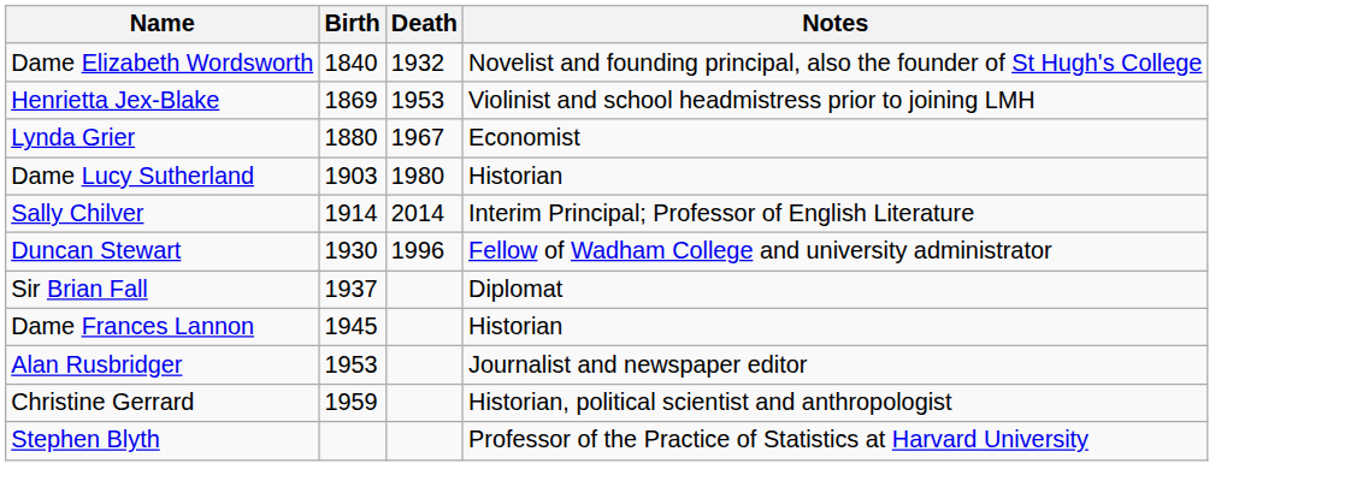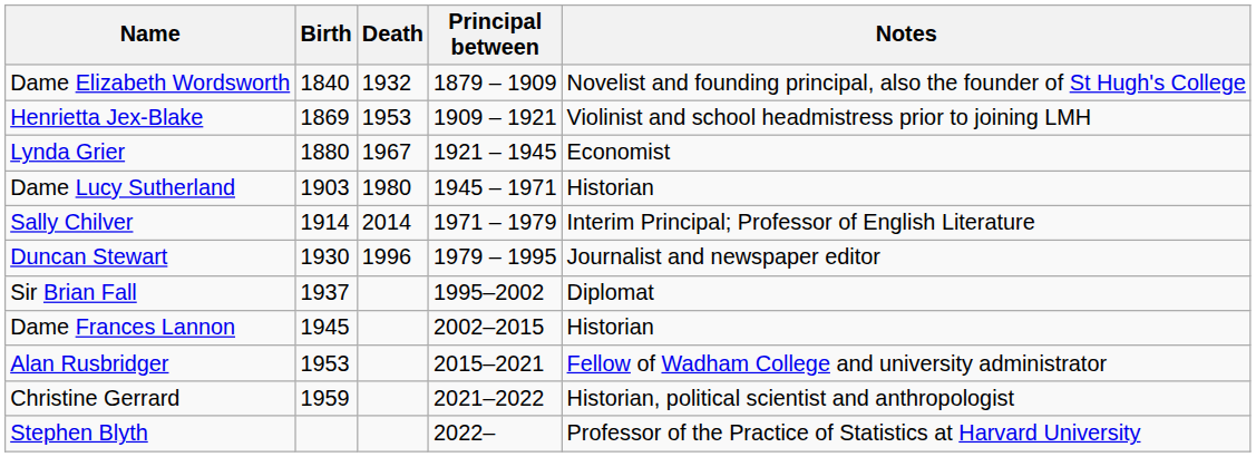+ column: Principal between | 1879 – 1909 | 1909 – 1921 | 1921 – 1945 | 1945 – 1971 | 1971 – 1979 | 1979 – 1995 | 1995–2002 | 2002–2015 | 2015–2021 | 2021–2022 | 2022–
Duncan Stewart | Notes: Fellow of Wadham College and university administrator -> Journalist and newspaper editor
Alan Rusbridger | Notes: Journalist and newspaper editor -> Fellow of Wadham College and university administrator
